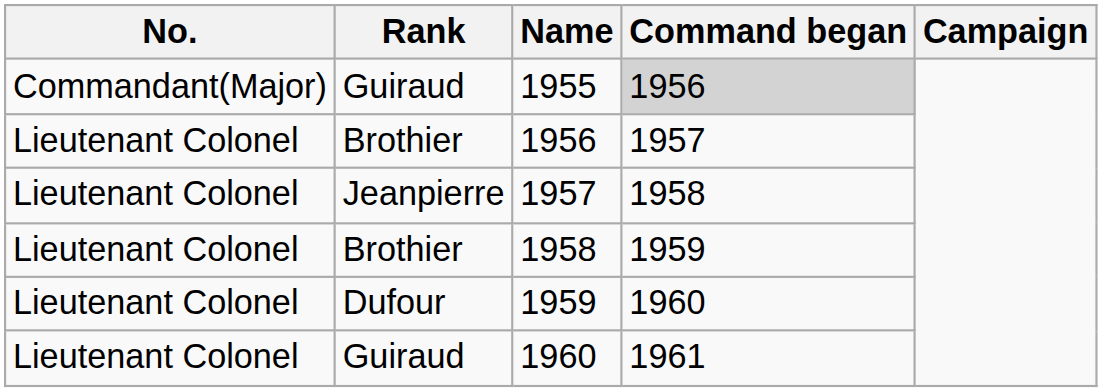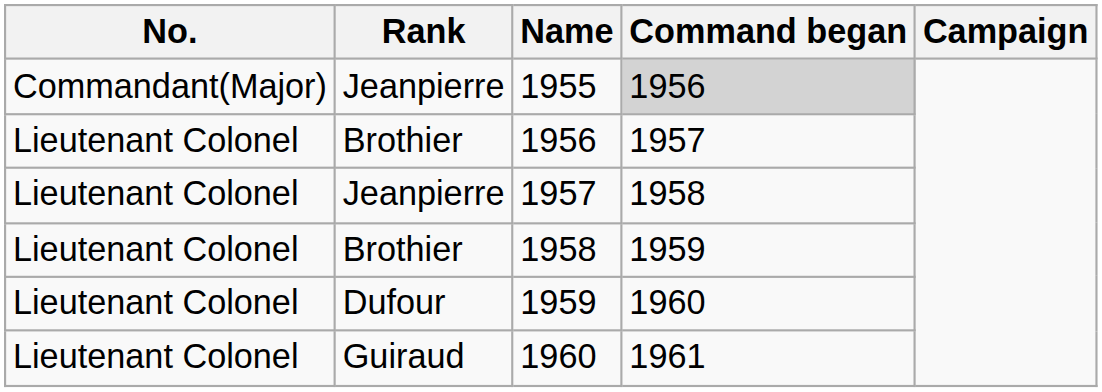1955 | Rank: Guiraud -> Jeanpierre
